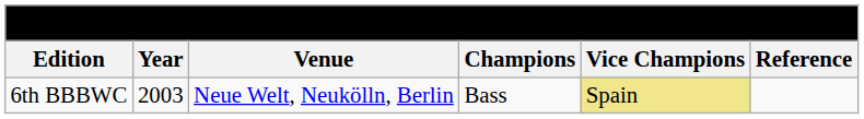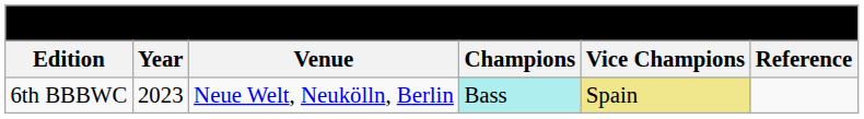6th BBBWC | column 2: 2003 -> 2023
6th BBBWC | column 4: no background -> paleturquoise background
